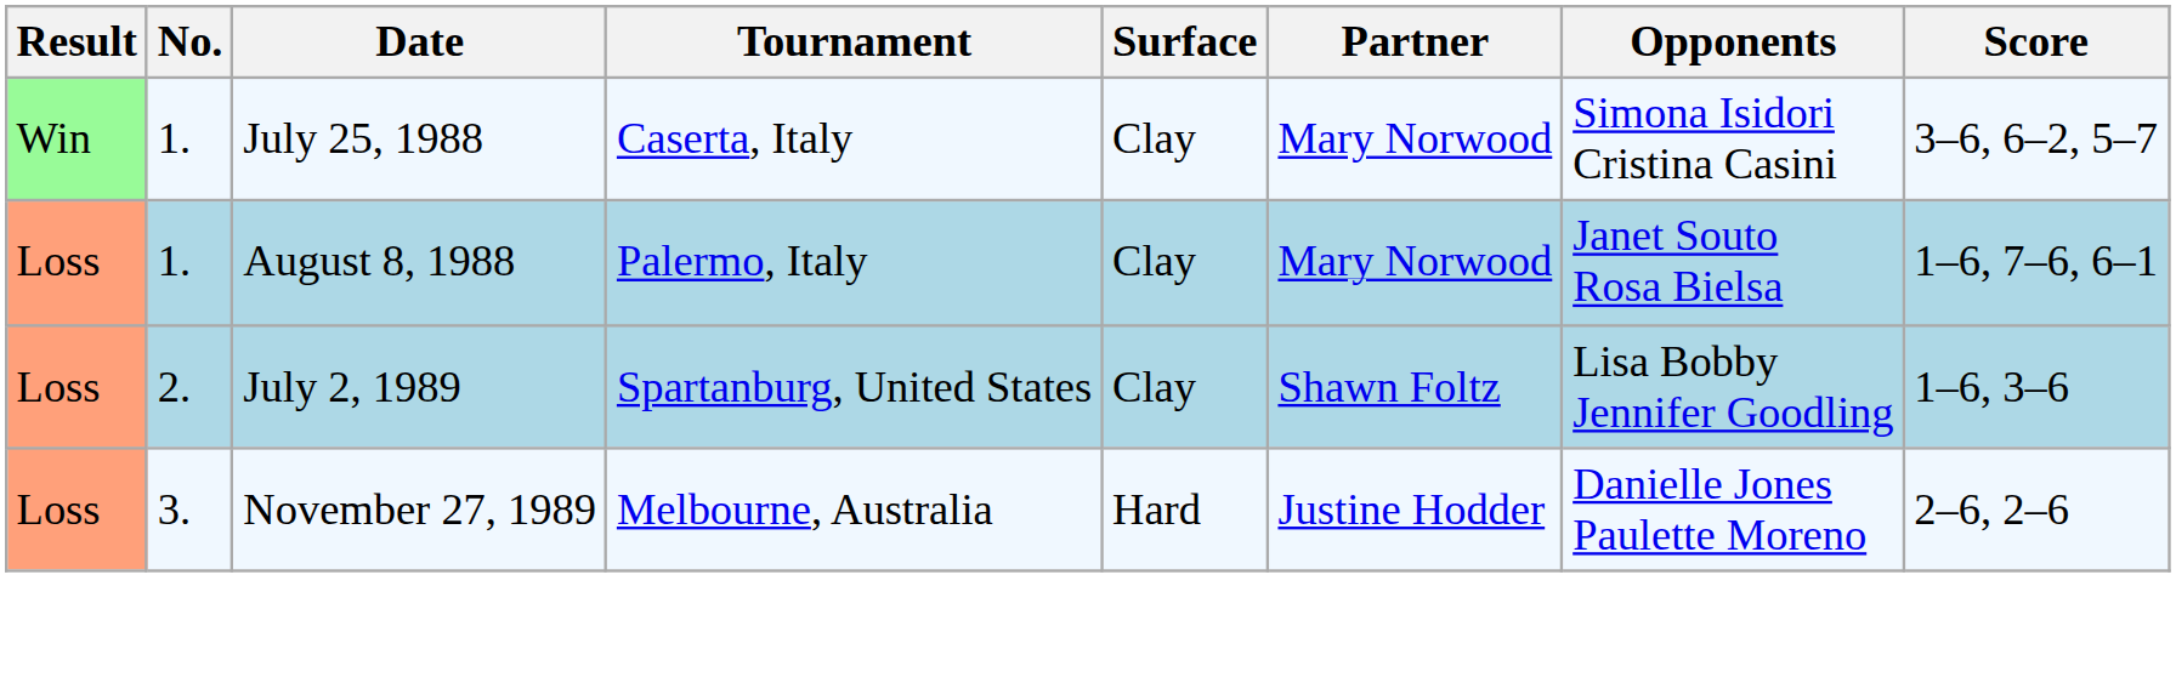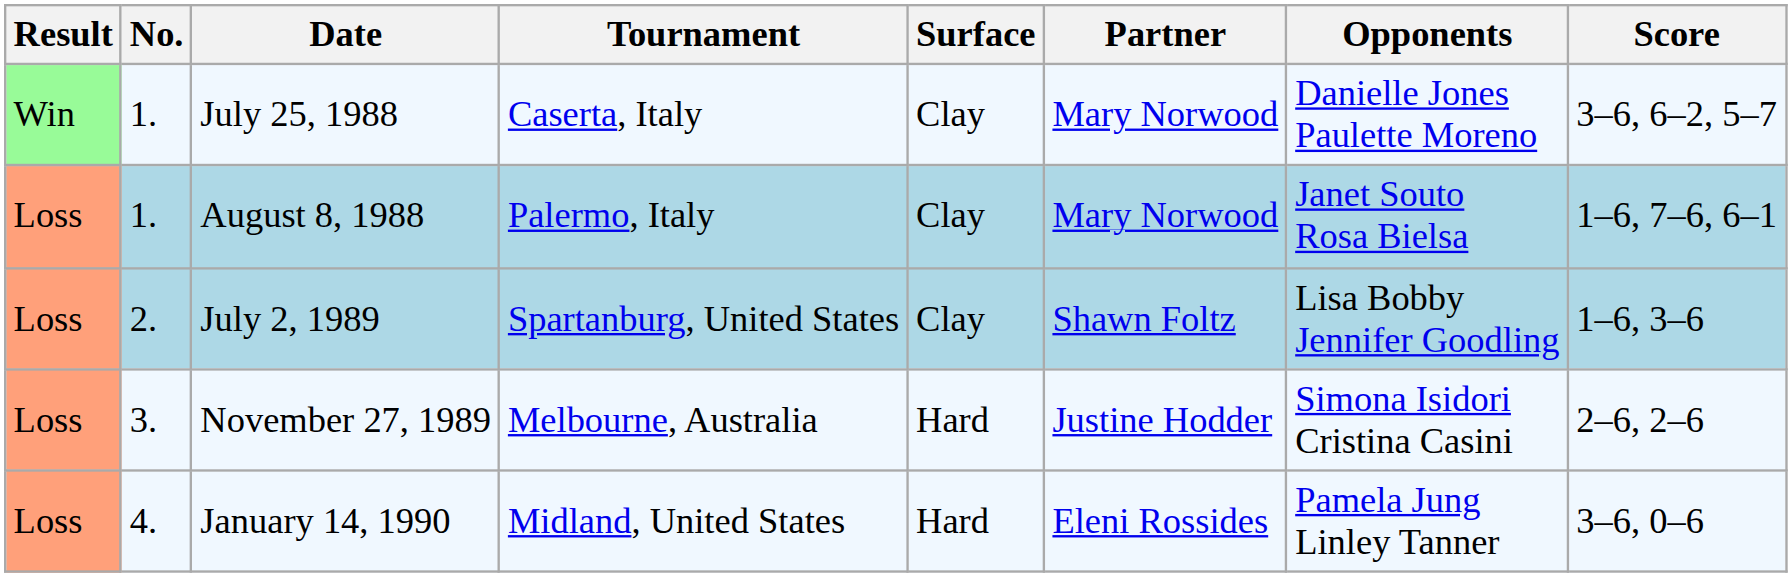July 25, 1988 | Opponents: Simona Isidori Cristina Casini -> Danielle Jones Paulette Moreno
November 27, 1989 | Opponents: Danielle Jones Paulette Moreno -> Simona Isidori Cristina Casini
+ row: Loss | 4. | January 14, 1990 | Midland, United States | Hard | Eleni Rossides | Pamela Jung Linley Tanner | 3–6, 0–6
